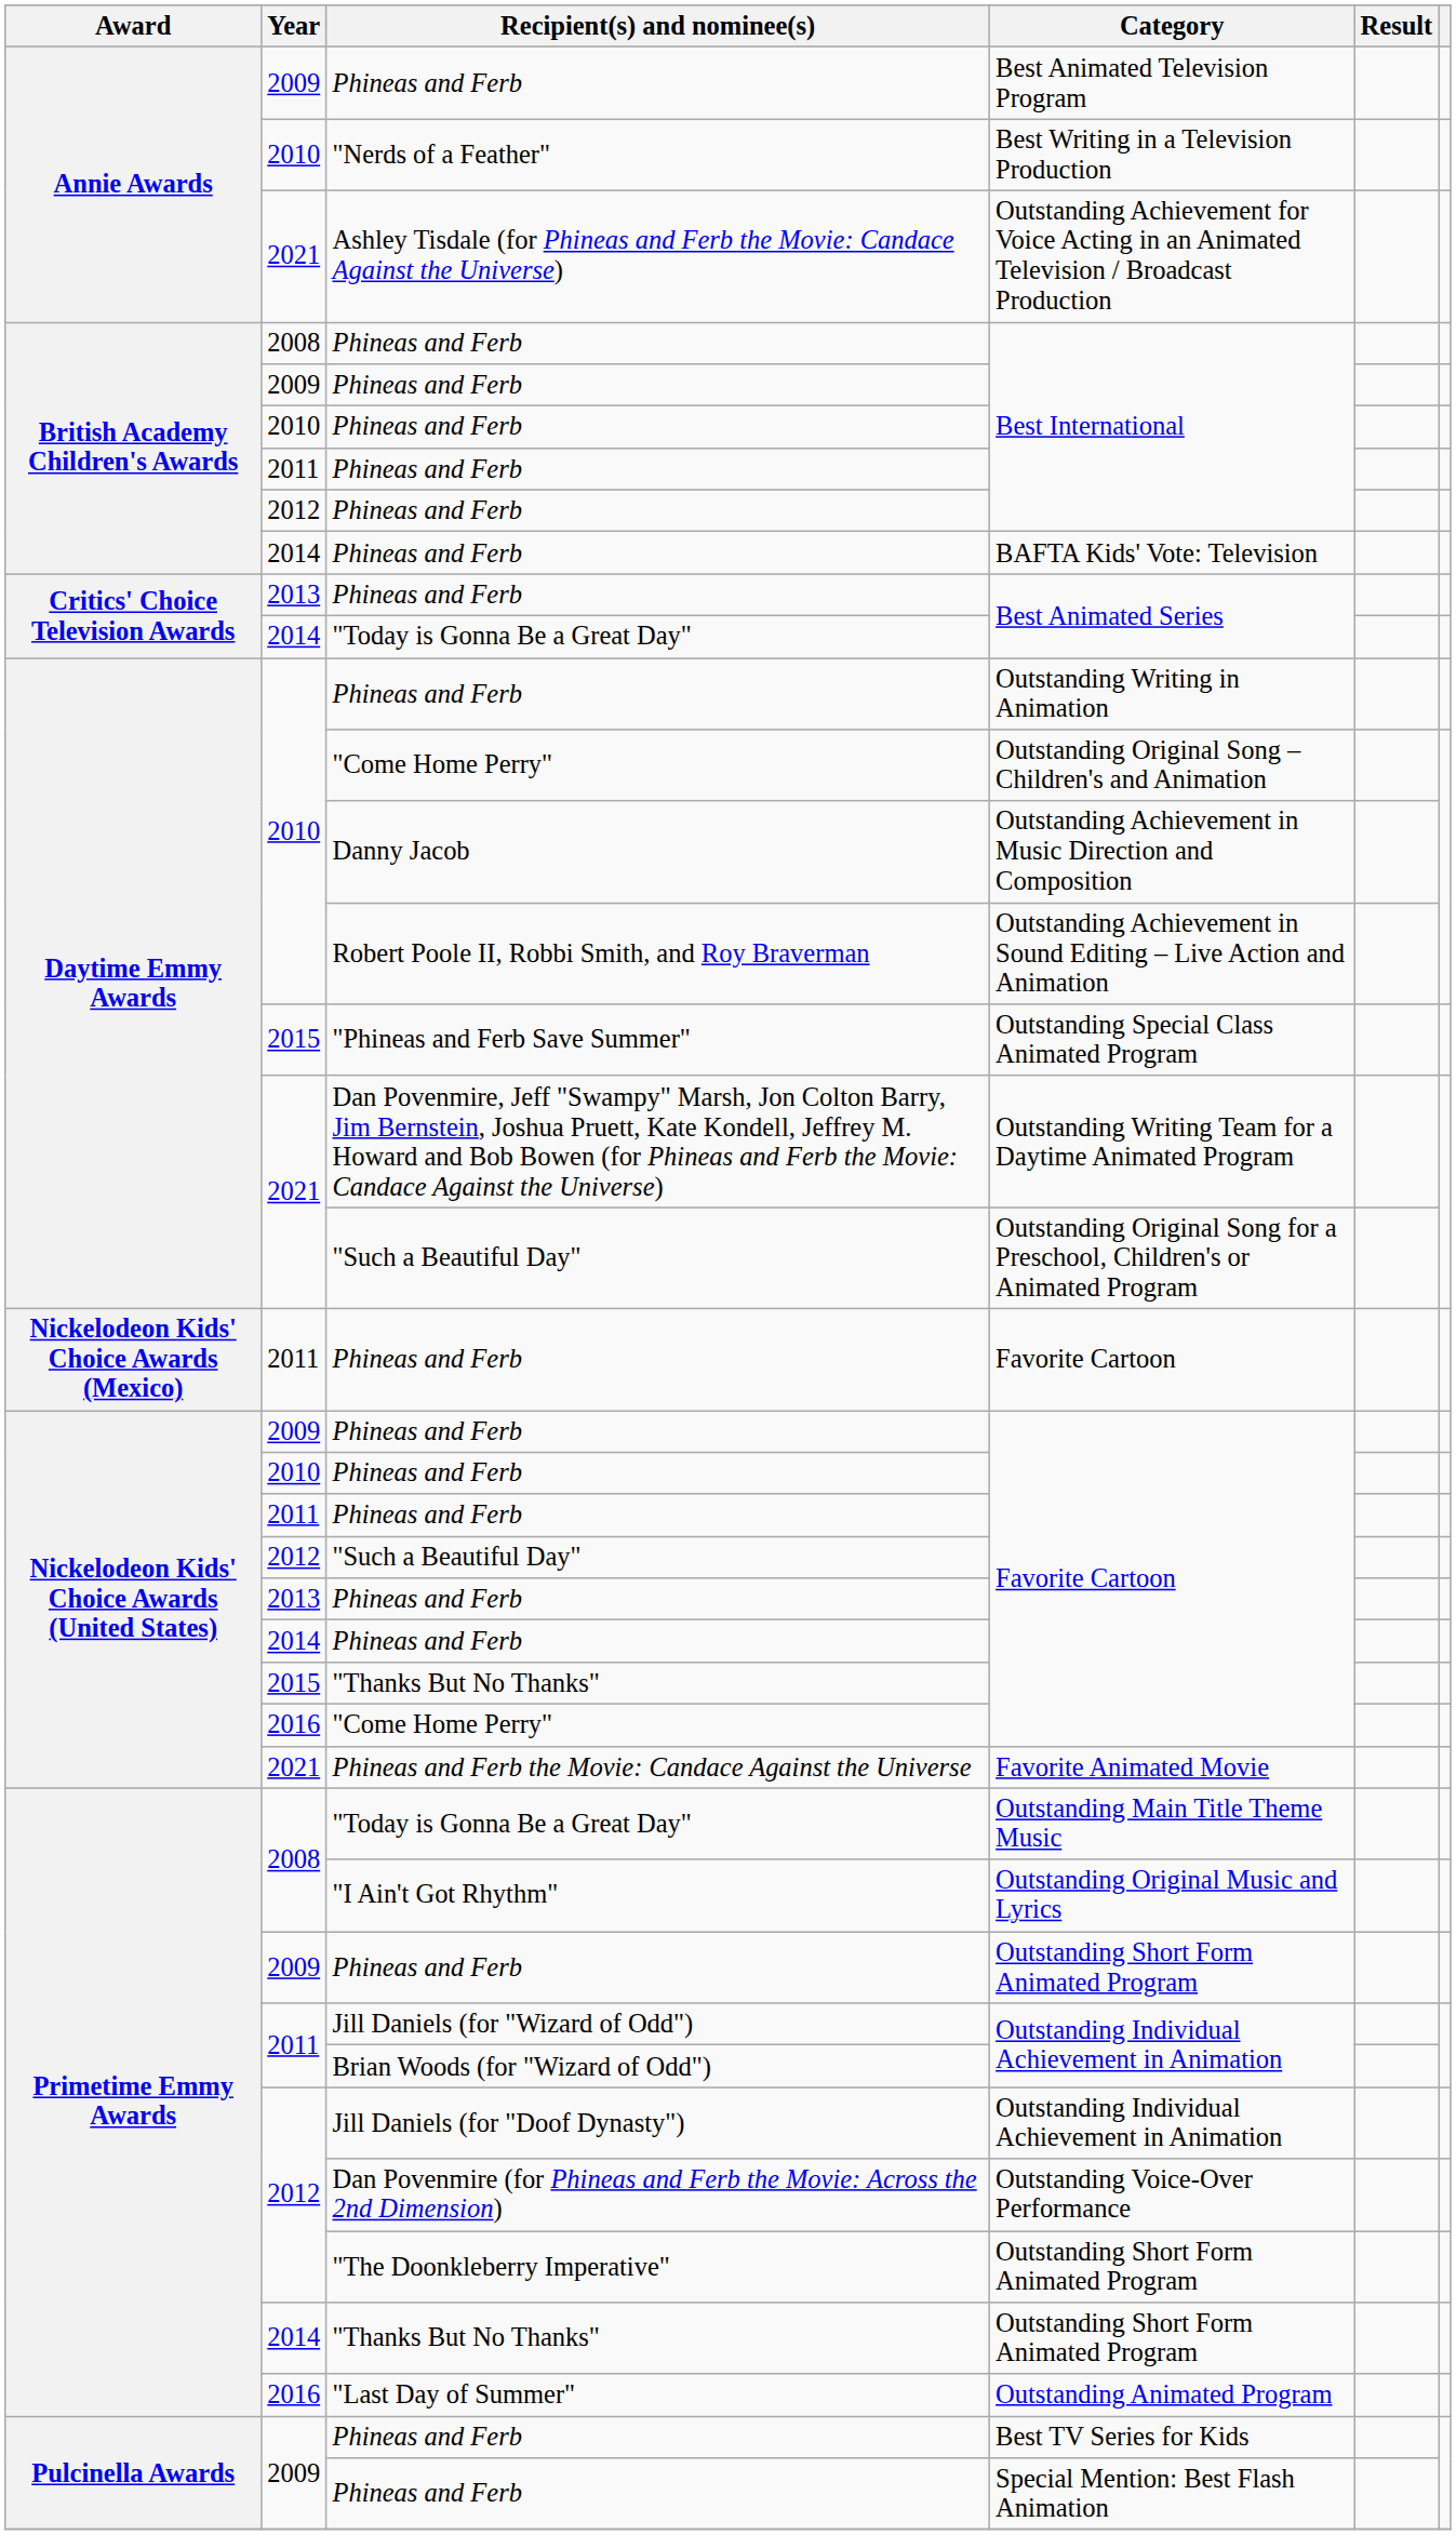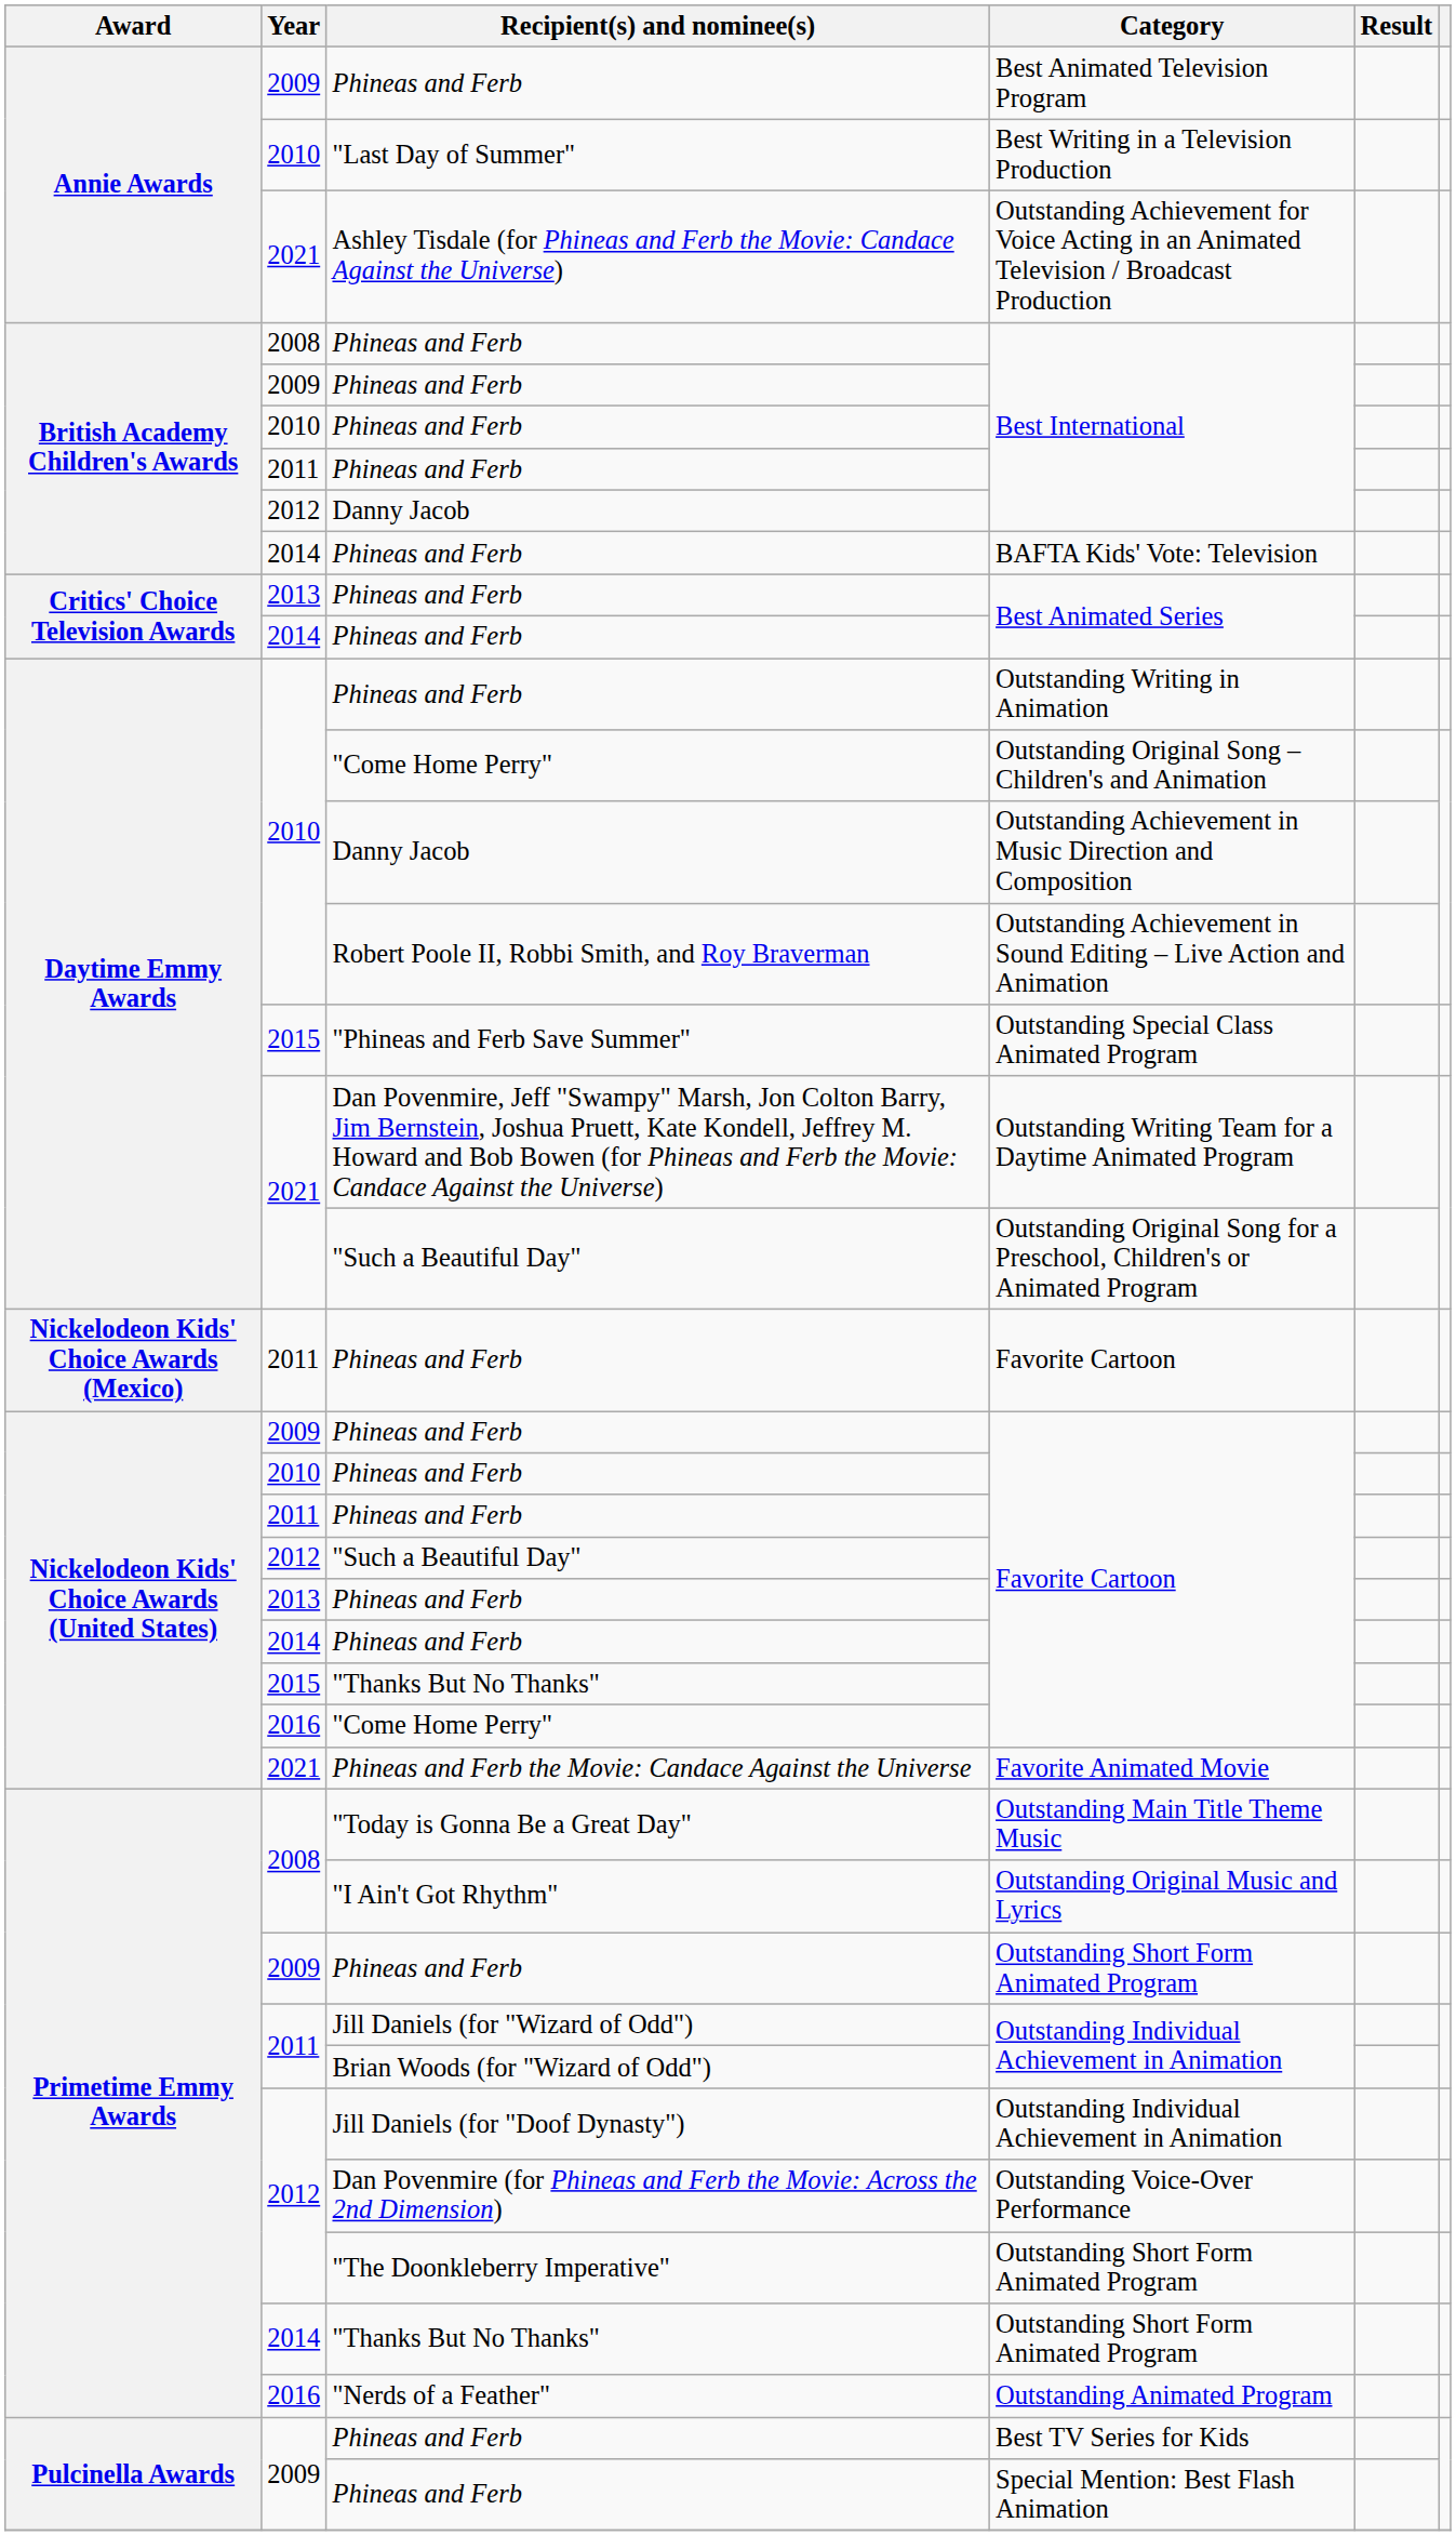Best Writing in a Television Production | Recipient(s) and nominee(s): "Nerds of a Feather" -> "Last Day of Summer"
2012 / Best International | Recipient(s) and nominee(s): Phineas and Ferb -> Danny Jacob
2014 / Best Animated Series | Recipient(s) and nominee(s): "Today is Gonna Be a Great Day" -> Phineas and Ferb
Outstanding Animated Program | Recipient(s) and nominee(s): "Last Day of Summer" -> "Nerds of a Feather"
